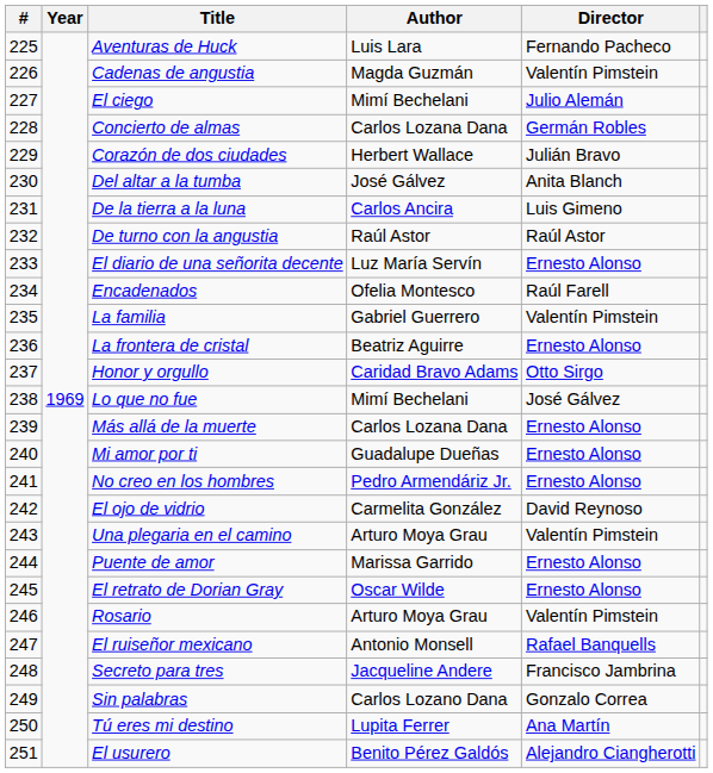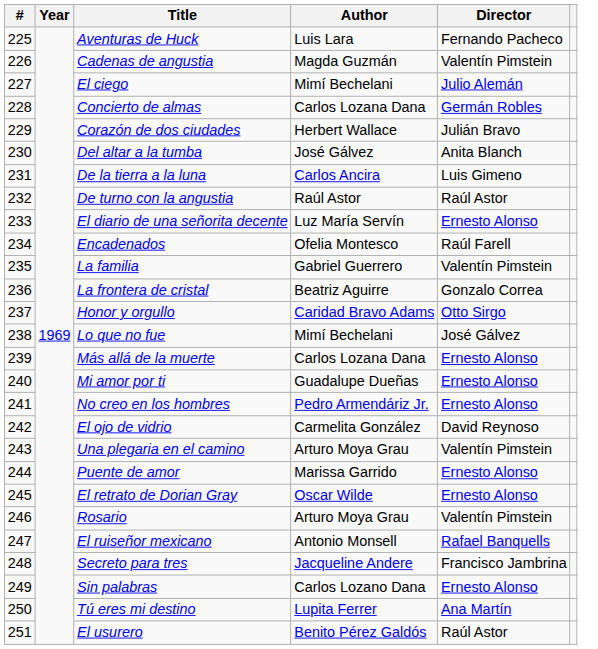La frontera de cristal | Director: Ernesto Alonso -> Gonzalo Correa
Sin palabras | Director: Gonzalo Correa -> Ernesto Alonso
El usurero | Director: Alejandro Ciangherotti -> Raúl Astor
